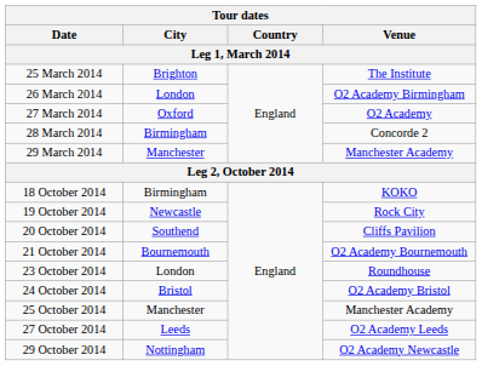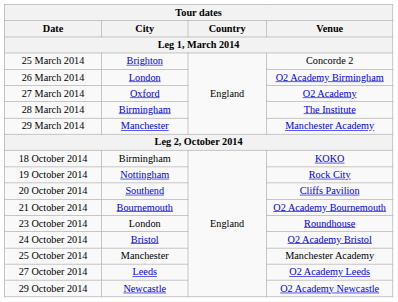25 March 2014 | Tour dates / Venue: The Institute -> Concorde 2
28 March 2014 | Tour dates / Venue: Concorde 2 -> The Institute
19 October 2014 | Tour dates / City: Newcastle -> Nottingham
29 October 2014 | Tour dates / City: Nottingham -> Newcastle
